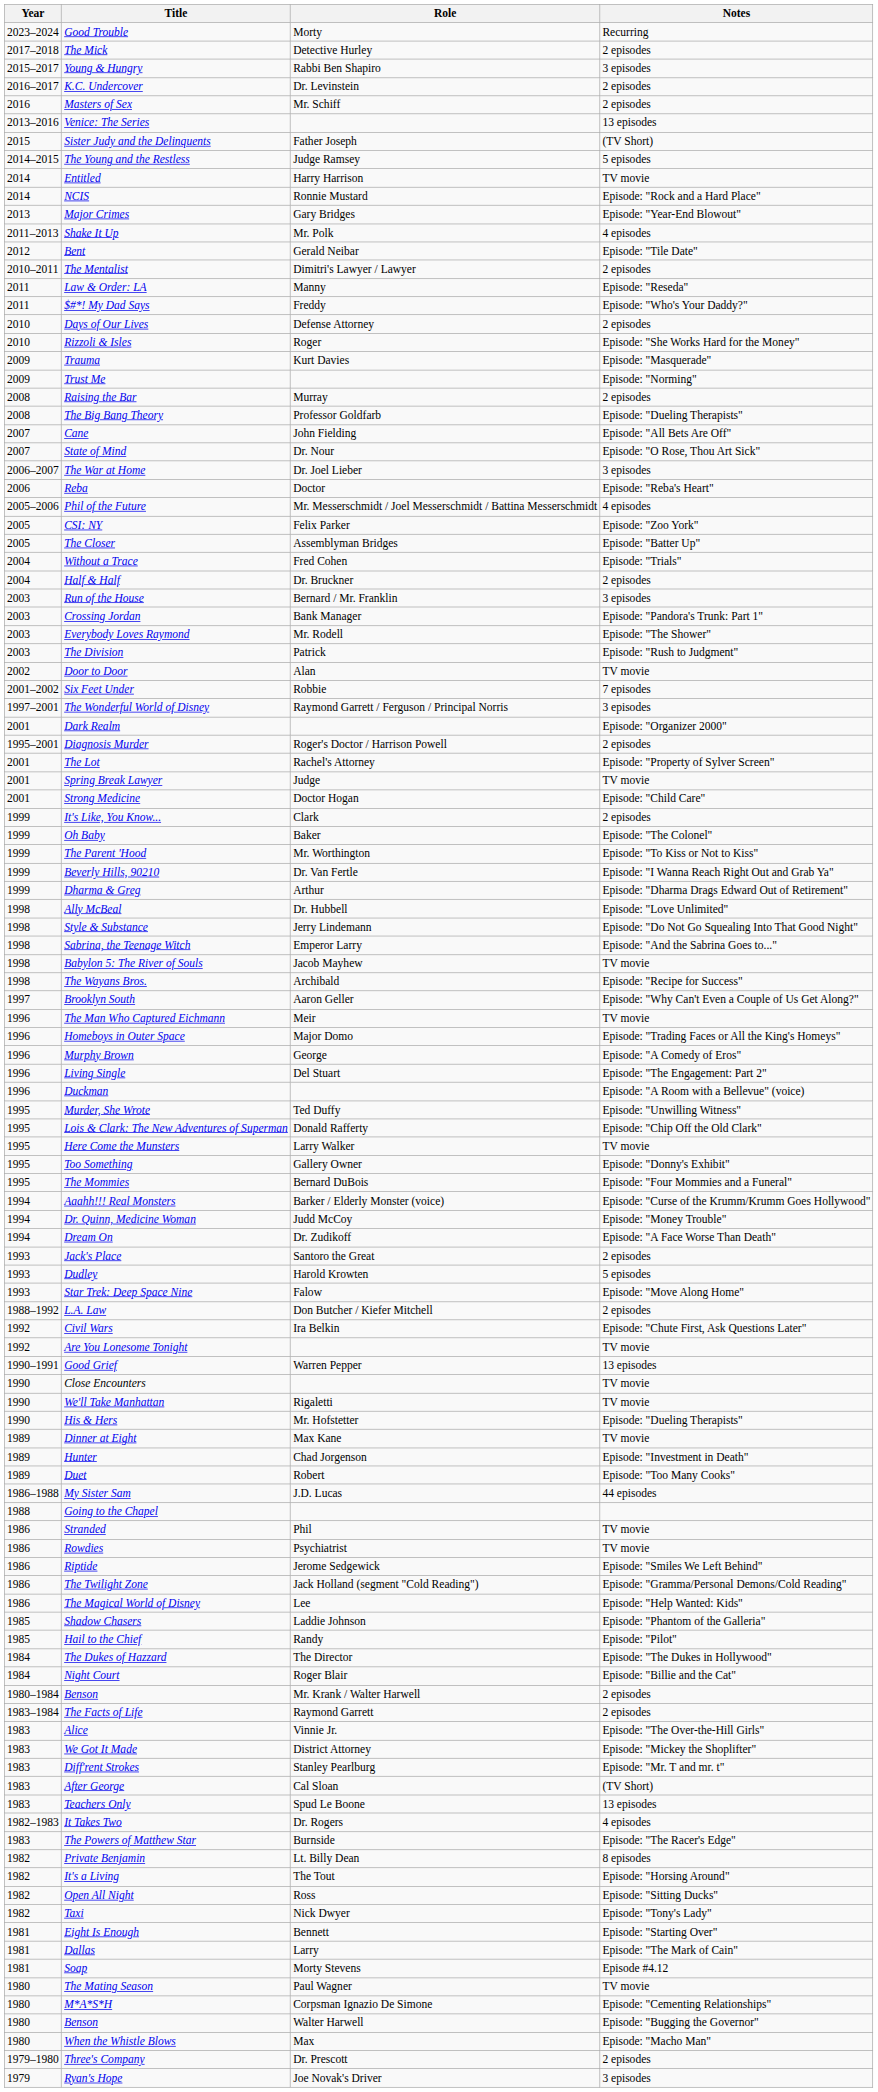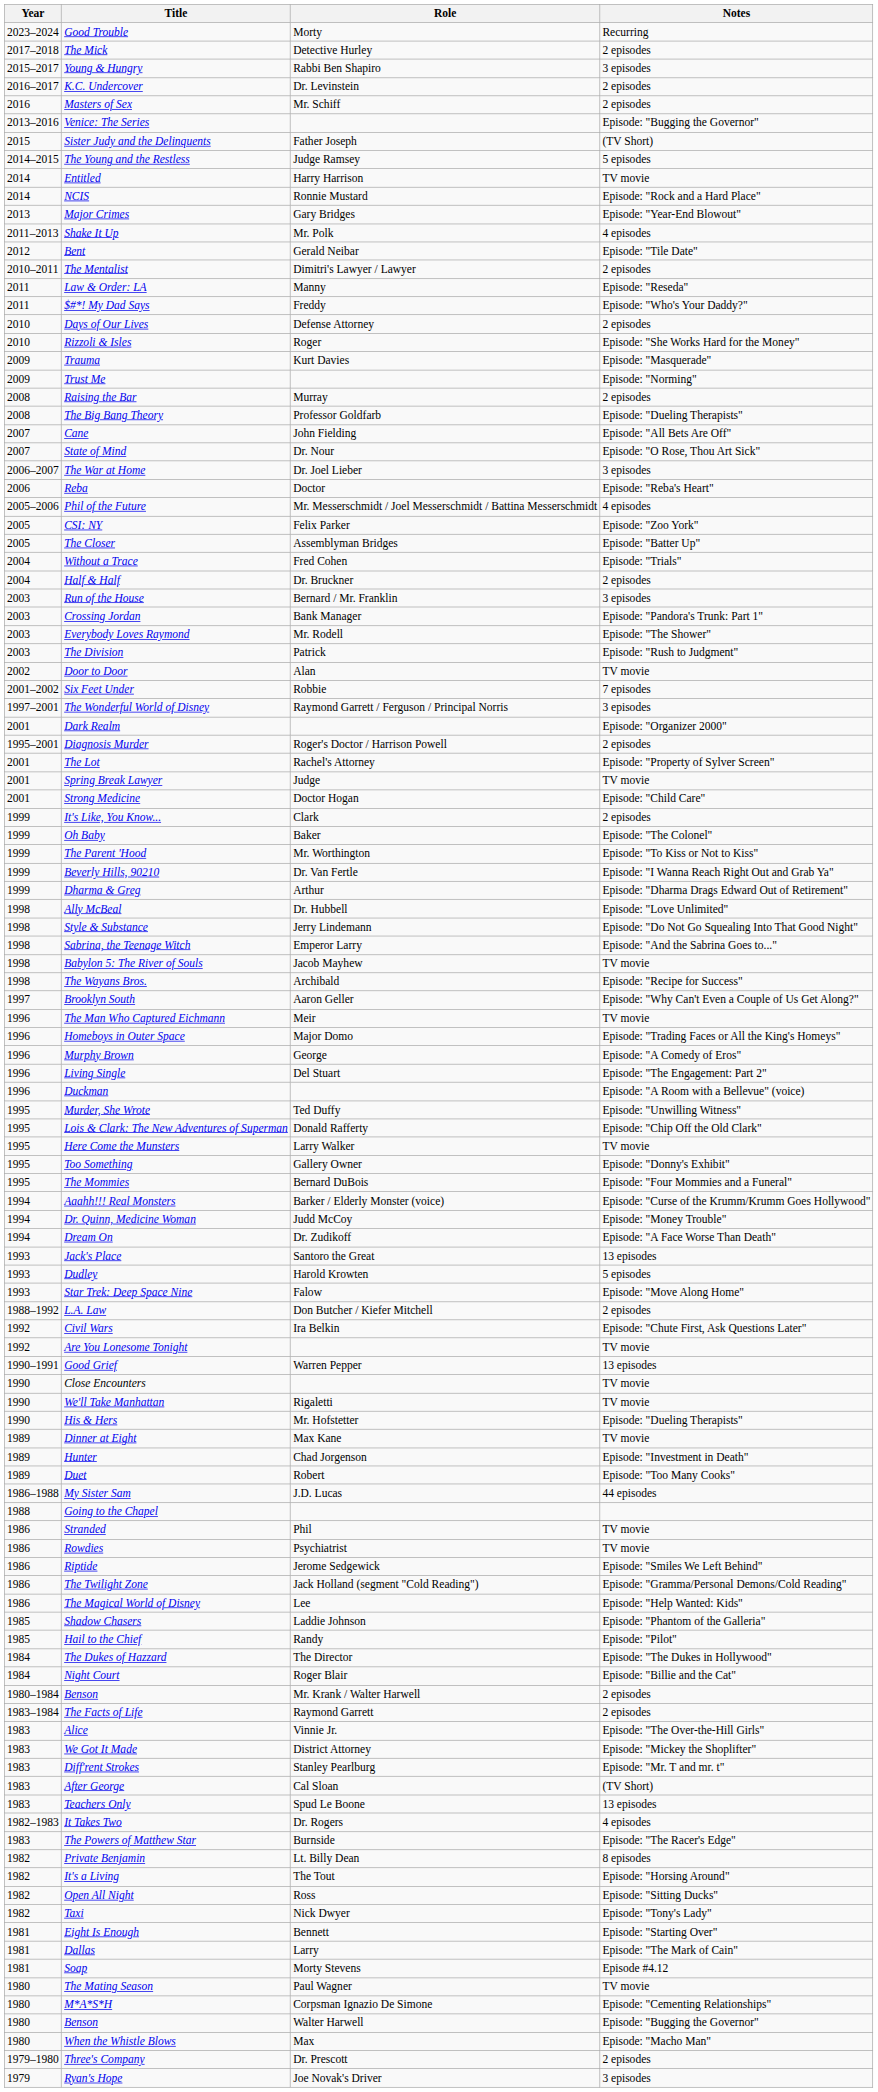Venice: The Series | Notes: 13 episodes -> Episode: "Bugging the Governor"
Jack's Place | Notes: 2 episodes -> 13 episodes
